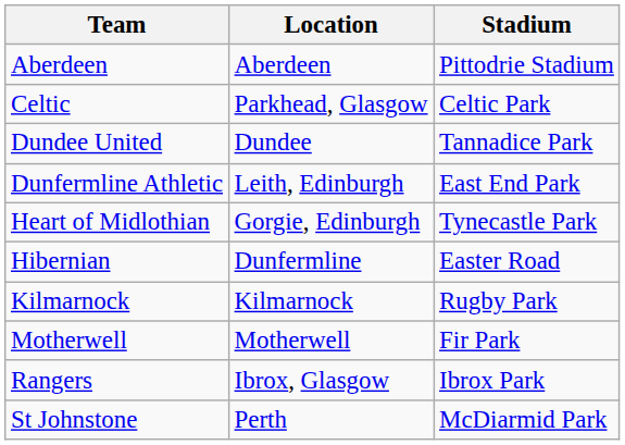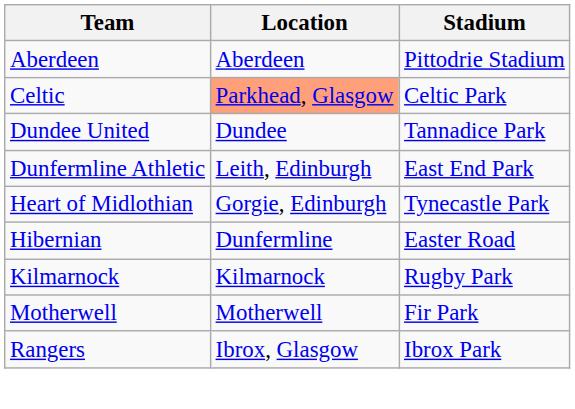Celtic | Location: no background -> lightsalmon background
- row: St Johnstone | Perth | McDiarmid Park
